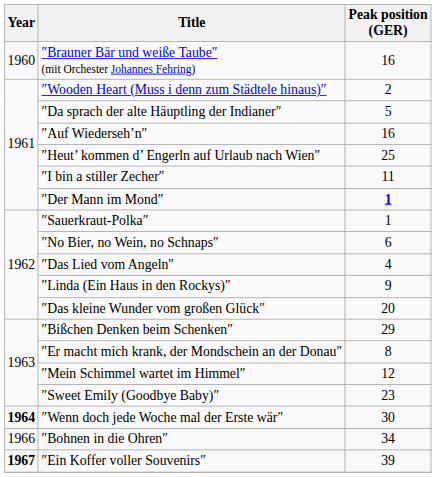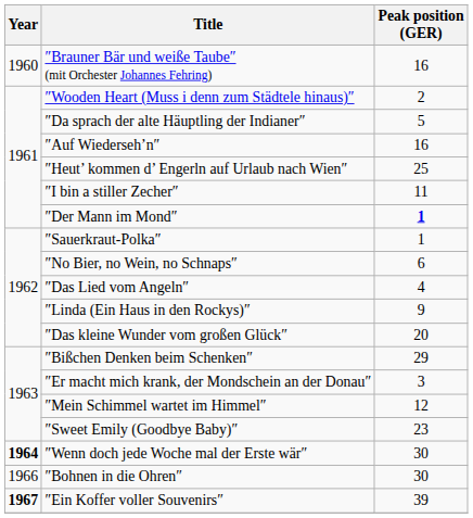″Er macht mich krank, der Mondschein an der Donau″ | Peak position (GER): 8 -> 3
″Bohnen in die Ohren″ | Peak position (GER): 34 -> 30
